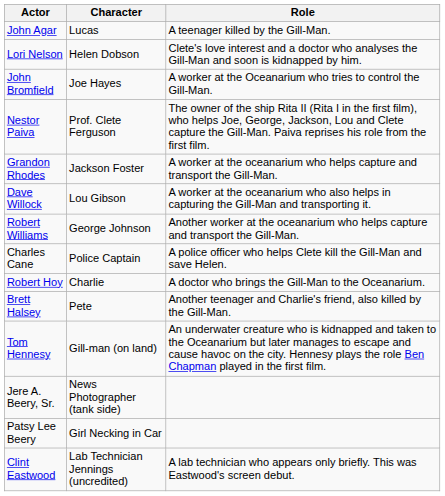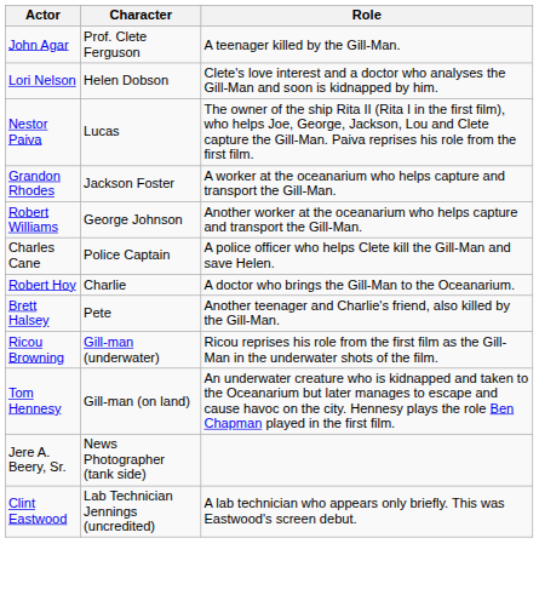John Agar | Character: Lucas -> Prof. Clete Ferguson
- row: John Bromfield | Joe Hayes | A worker at the Oceanarium who tries to control the Gill-Man.
Nestor Paiva | Character: Prof. Clete Ferguson -> Lucas
- row: Dave Willock | Lou Gibson | A worker at the oceanarium who also helps in capturing the Gill-Man and transporting it.
+ row: Ricou Browning | Gill-man (underwater) | Ricou reprises his role from the first film as the Gill-Man in the underwater shots of the film.
- row: Patsy Lee Beery | Girl Necking in Car
